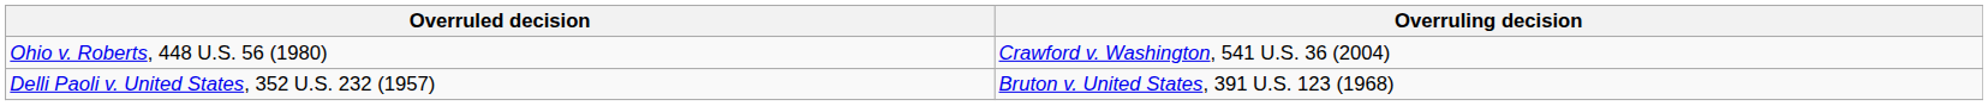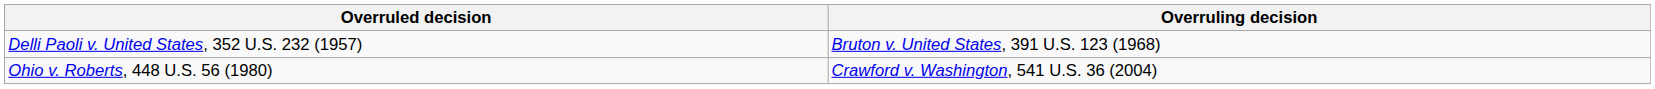rows swapped: Delli Paoli v. United States, 352 U.S. 232 (1957) <-> Ohio v. Roberts, 448 U.S. 56 (1980)
